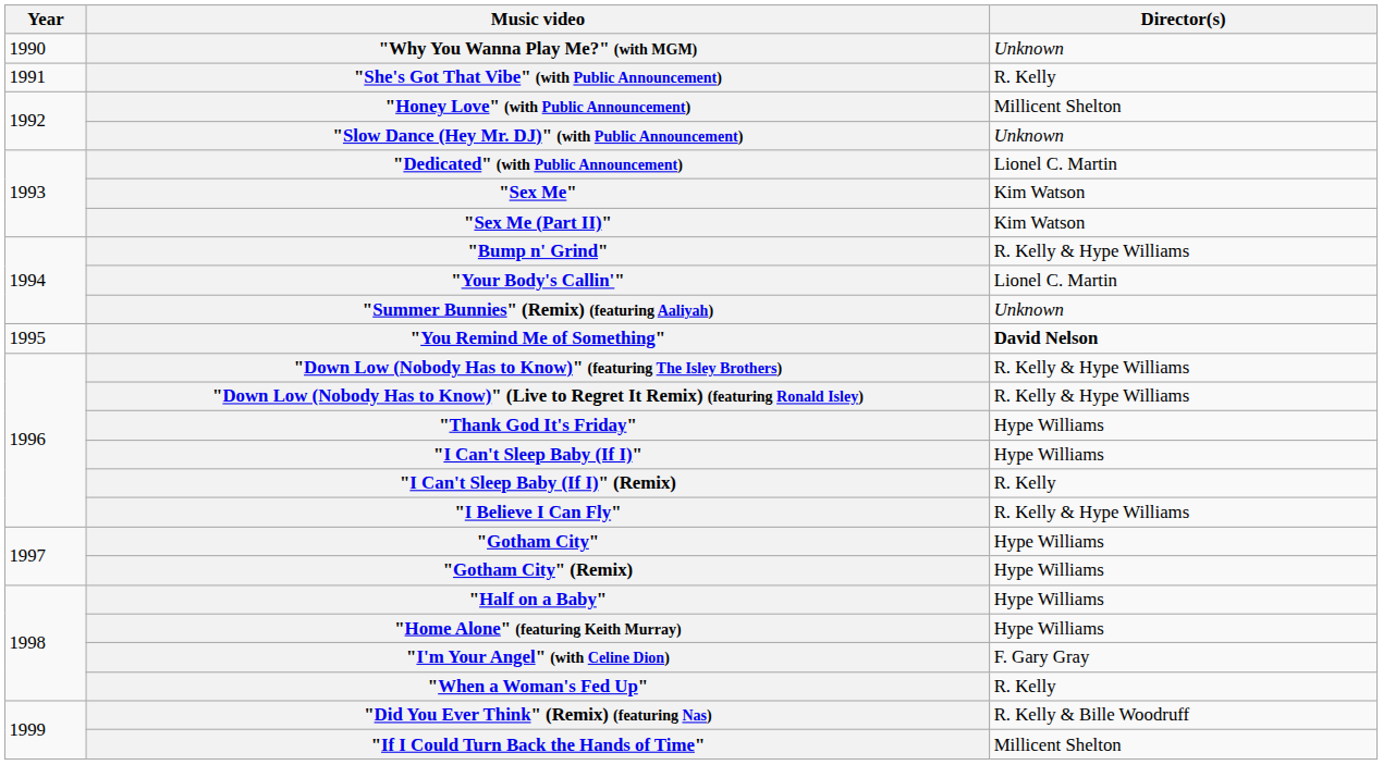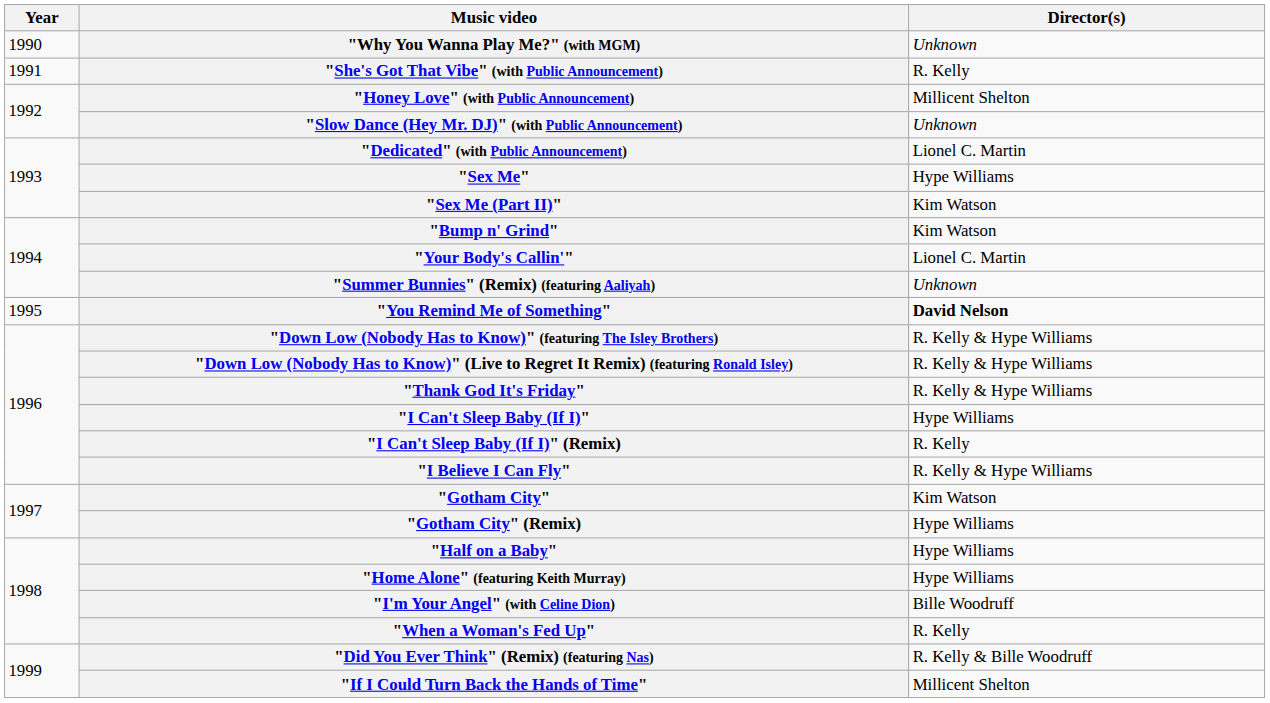"Sex Me" | Director(s): Kim Watson -> Hype Williams
"Bump n' Grind" | Director(s): R. Kelly & Hype Williams -> Kim Watson
"Thank God It's Friday" | Director(s): Hype Williams -> R. Kelly & Hype Williams
"Gotham City" | Director(s): Hype Williams -> Kim Watson
"I'm Your Angel" (with Celine Dion) | Director(s): F. Gary Gray -> Bille Woodruff
